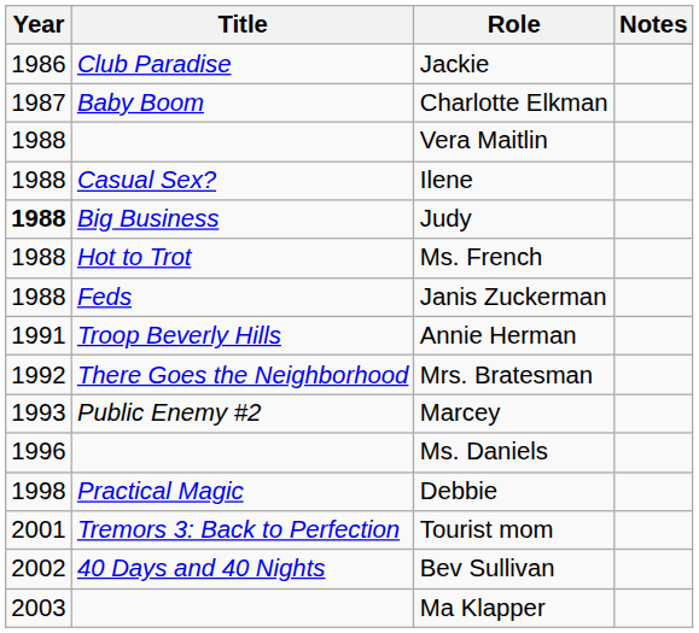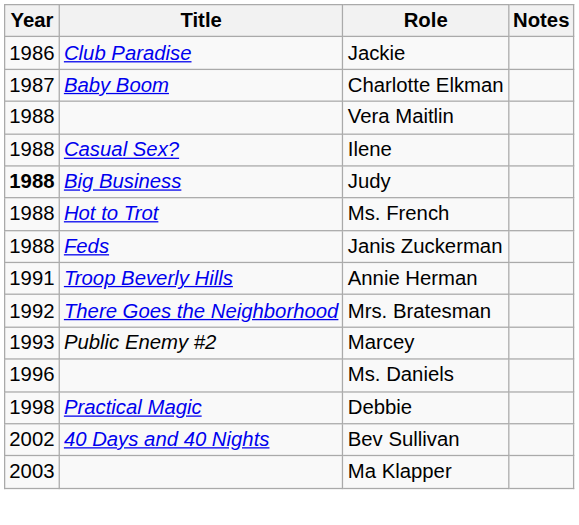- row: 2001 | Tremors 3: Back to Perfection | Tourist mom
